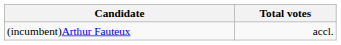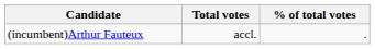+ column: % of total votes | .
